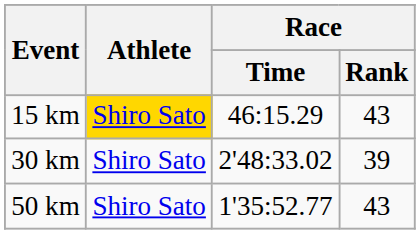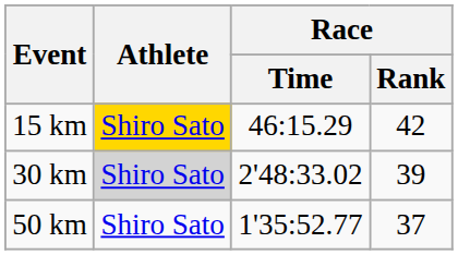15 km | Race / Rank: 43 -> 42
30 km | Athlete: no background -> lightgrey background
50 km | Race / Rank: 43 -> 37
